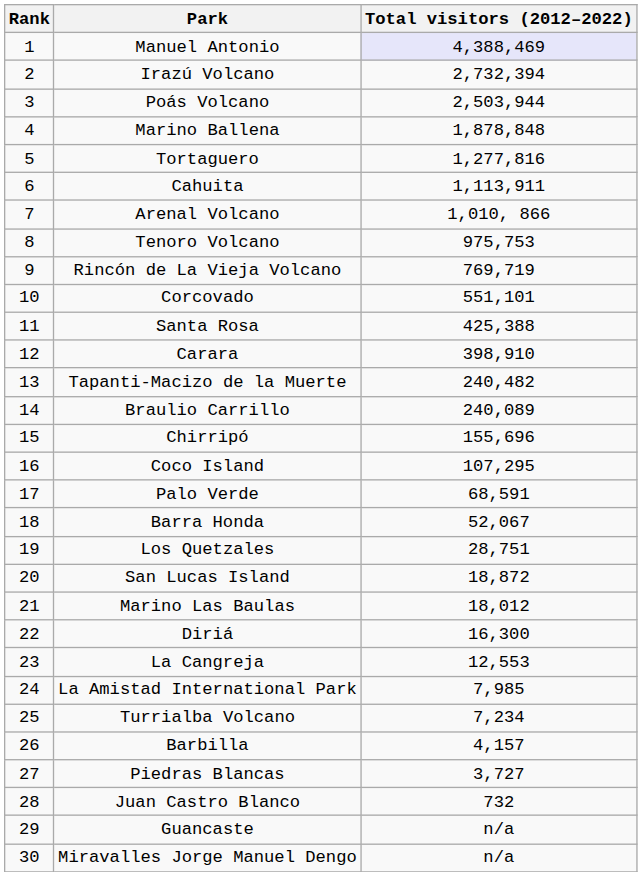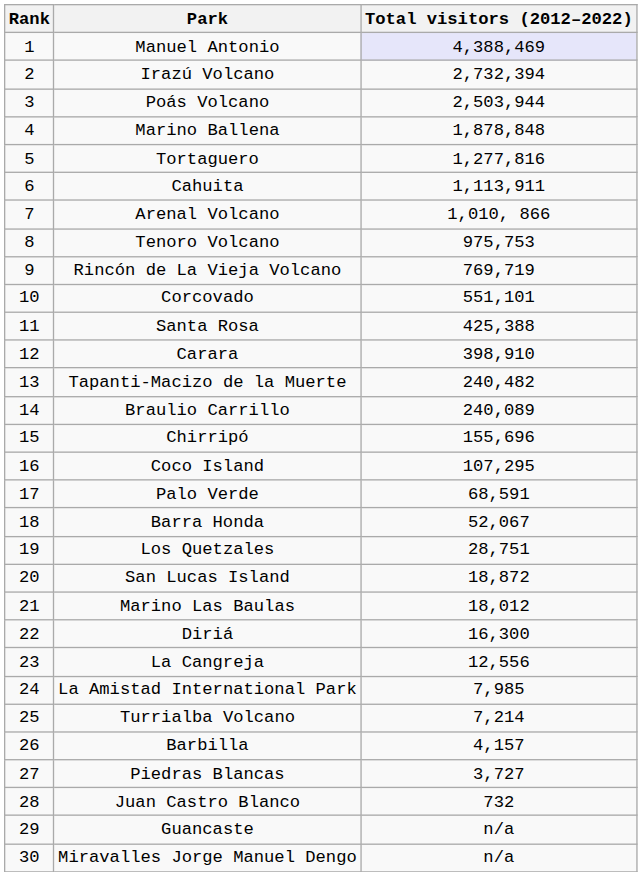La Cangreja | Total visitors (2012–2022): 12,553 -> 12,556
Turrialba Volcano | Total visitors (2012–2022): 7,234 -> 7,214
